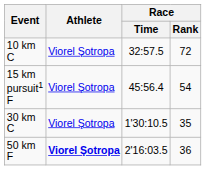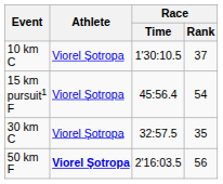10 km C | Race / Time: 32:57.5 -> 1'30:10.5
10 km C | Race / Rank: 72 -> 37
30 km C | Race / Time: 1'30:10.5 -> 32:57.5
50 km F | Race / Rank: 36 -> 56
